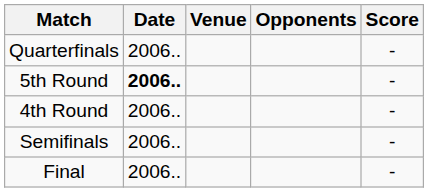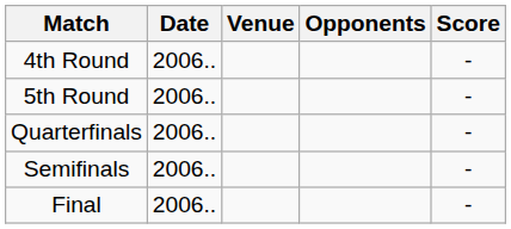rows swapped: 4th Round <-> Quarterfinals
5th Round | Date: bold -> normal
